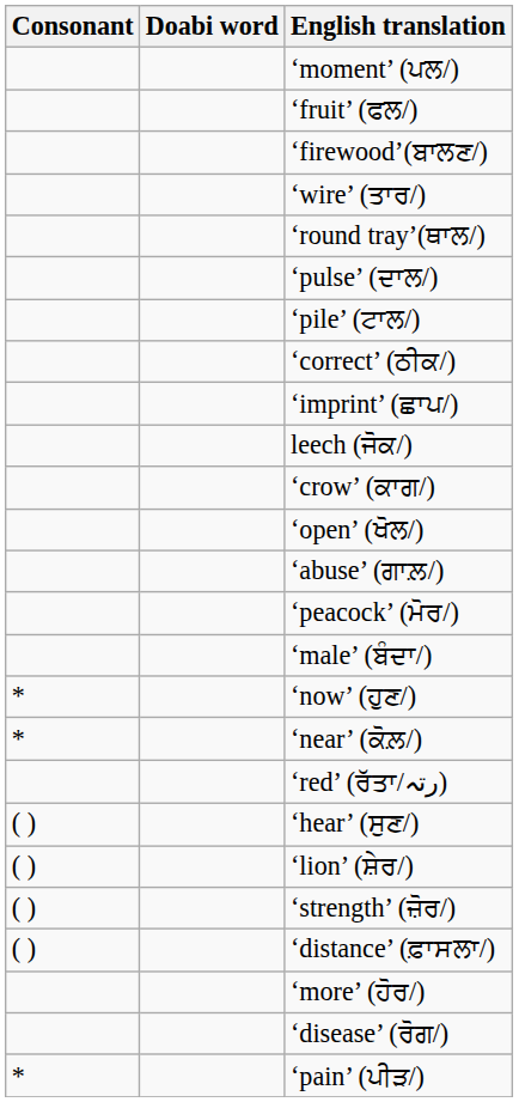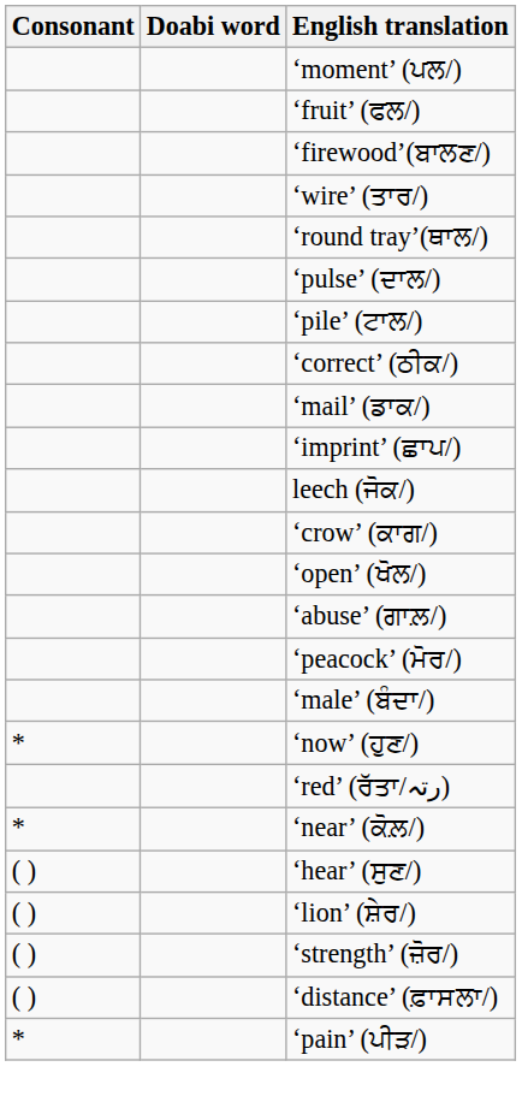+ row: ‘mail’ (ਡਾਕ/)
rows swapped: ‘red’ (ਰੱਤਾ/رتہ) <-> ‘near’ (ਕੋਲ਼/)
- row: ‘more’ (ਹੋਰ/)
- row: ‘disease’ (ਰੋਗ/)
